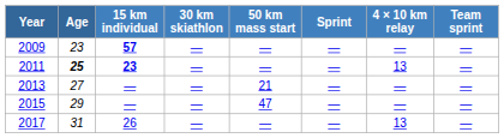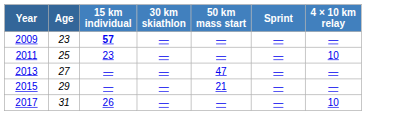- column: Team sprint | — | — | — | — | —
2011 | Age: bold -> normal
2011 | 15 km individual: bold -> normal
2011 | 4 × 10 km relay: 13 -> 10
2013 | 50 km mass start: 21 -> 47
2015 | 50 km mass start: 47 -> 21
2017 | 4 × 10 km relay: 13 -> 10
